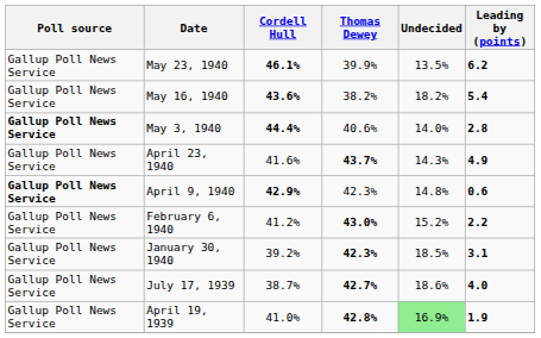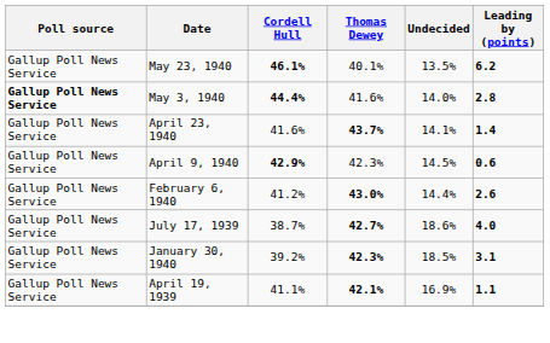May 23, 1940 | Thomas Dewey: 39.9% -> 40.1%
- row: Gallup Poll News Service | May 16, 1940 | 43.6% | 38.2% | 18.2% | 5.4
May 3, 1940 | Thomas Dewey: 40.6% -> 41.6%
April 23, 1940 | Undecided: 14.3% -> 14.1%
April 23, 1940 | Leading by (points): 4.9 -> 1.4
April 9, 1940 | Poll source: bold -> normal
April 9, 1940 | Undecided: 14.8% -> 14.5%
February 6, 1940 | Undecided: 15.2% -> 14.4%
February 6, 1940 | Leading by (points): 2.2 -> 2.6
rows swapped: January 30, 1940 <-> July 17, 1939
April 19, 1939 | Cordell Hull: 41.0% -> 41.1%
April 19, 1939 | Thomas Dewey: 42.8% -> 42.1%
April 19, 1939 | Undecided: lightgreen background -> no background
April 19, 1939 | Leading by (points): 1.9 -> 1.1
